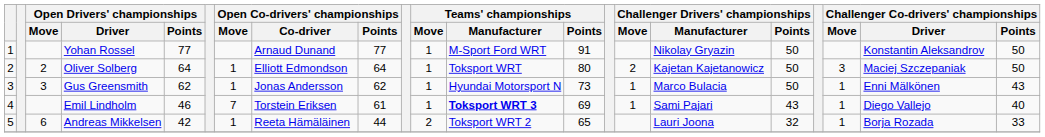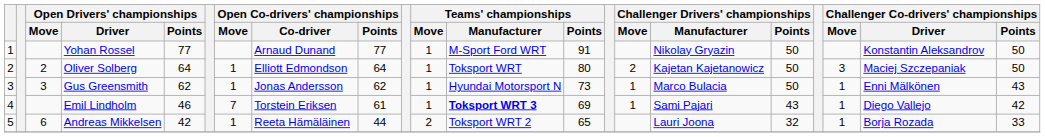Emil Lindholm | Challenger Co-drivers' championships / Points: 40 -> 42
